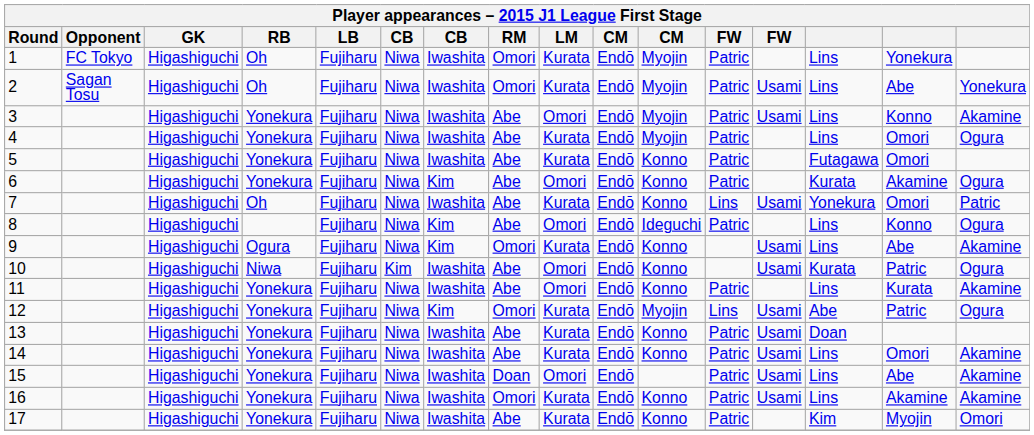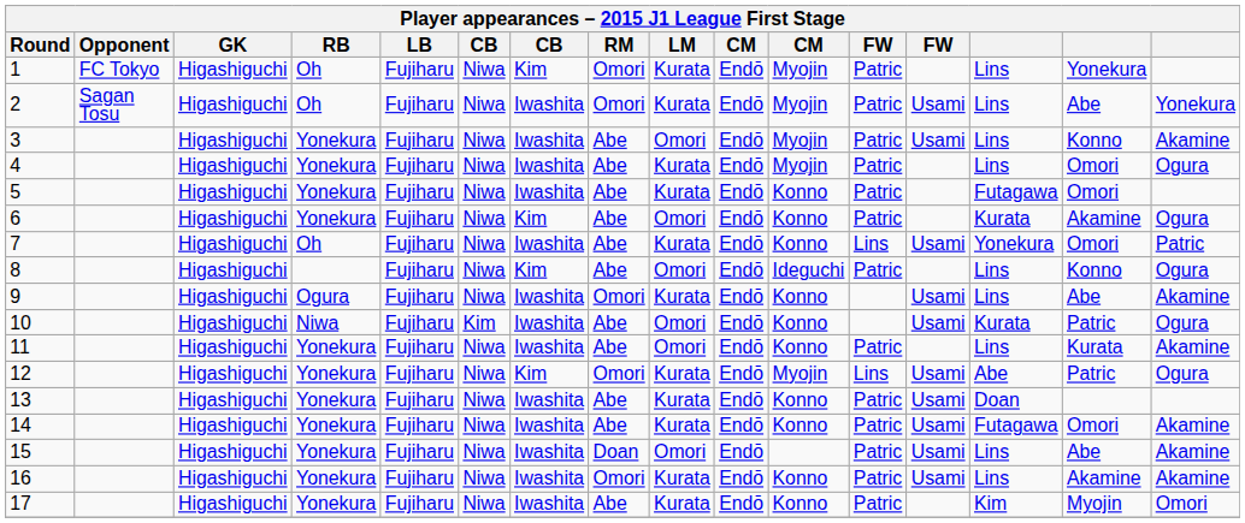1 | column 7: Iwashita -> Kim
9 | column 7: Kim -> Iwashita
14 | column 14: Lins -> Futagawa
